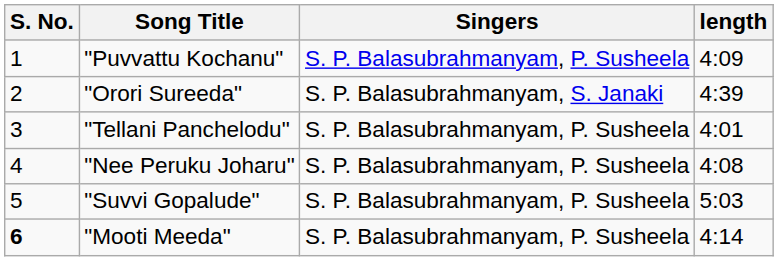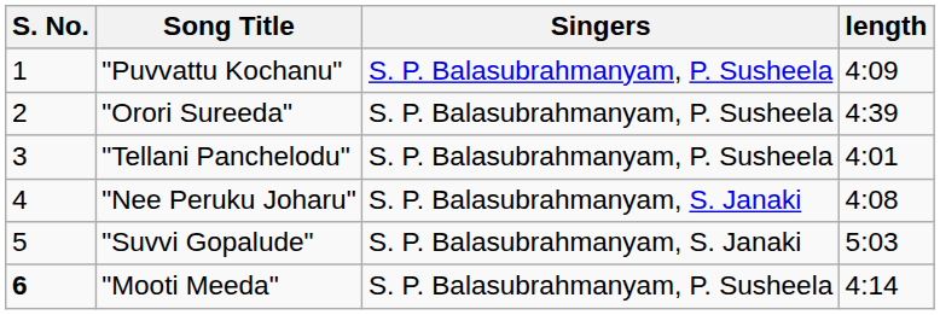"Orori Sureeda" | Singers: S. P. Balasubrahmanyam, S. Janaki -> S. P. Balasubrahmanyam, P. Susheela
"Nee Peruku Joharu" | Singers: S. P. Balasubrahmanyam, P. Susheela -> S. P. Balasubrahmanyam, S. Janaki
"Suvvi Gopalude" | Singers: S. P. Balasubrahmanyam, P. Susheela -> S. P. Balasubrahmanyam, S. Janaki
